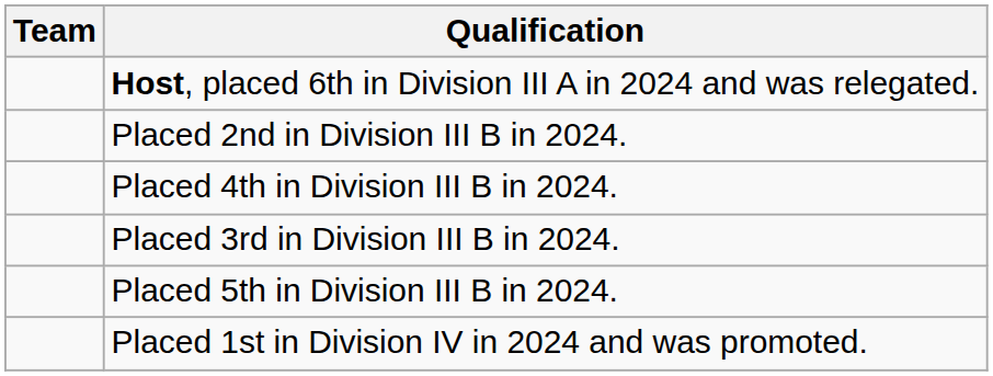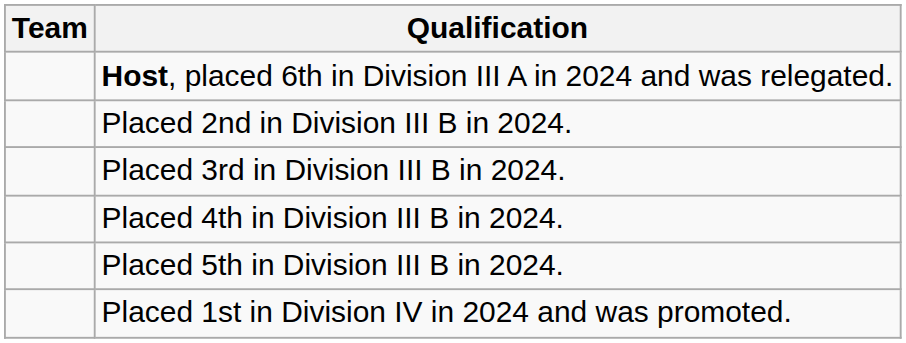rows swapped: Placed 3rd in Division III B in 2024. <-> Placed 4th in Division III B in 2024.
